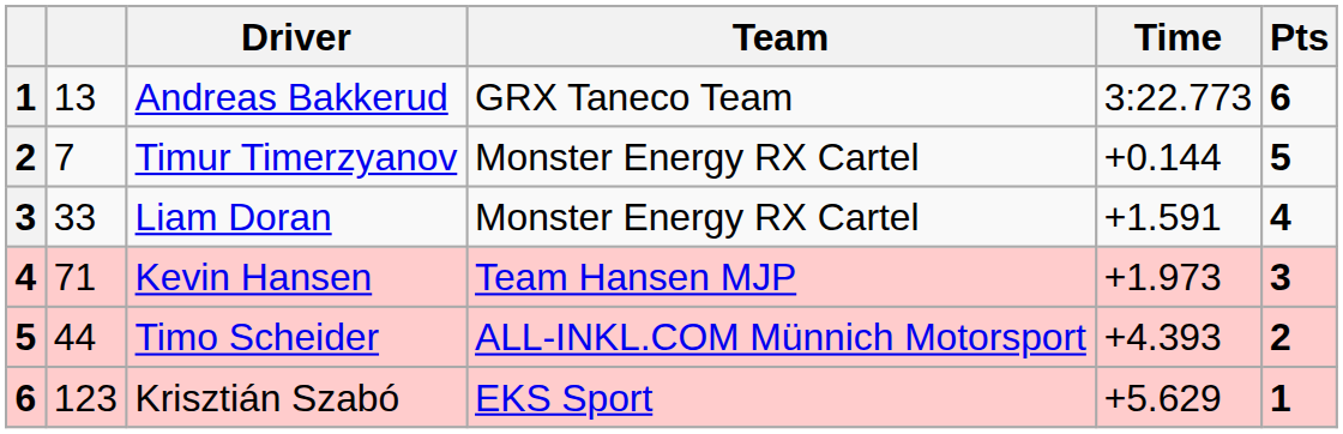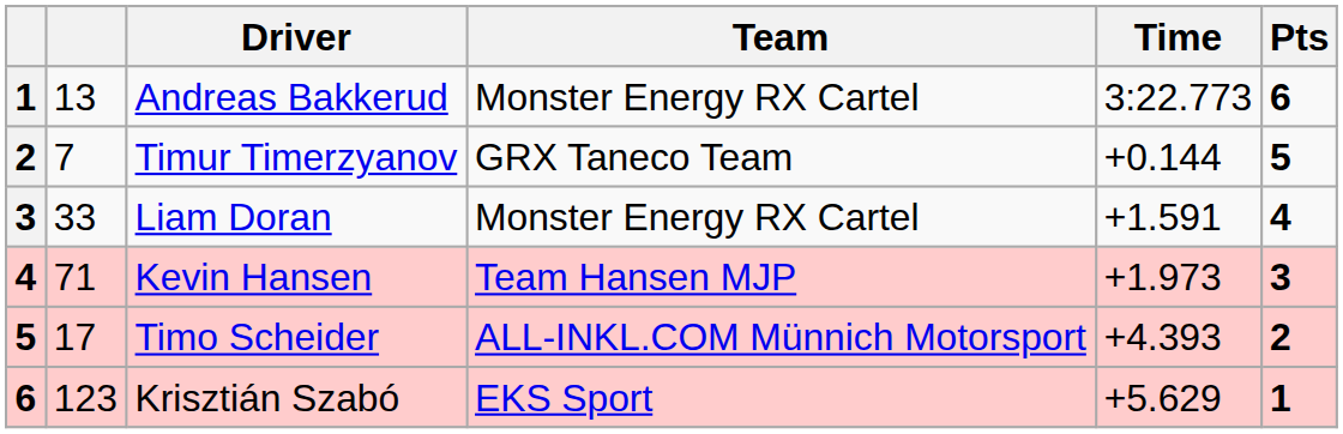Andreas Bakkerud | Team: GRX Taneco Team -> Monster Energy RX Cartel
Timur Timerzyanov | Team: Monster Energy RX Cartel -> GRX Taneco Team
Timo Scheider | column 2: 44 -> 17
